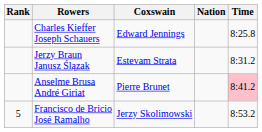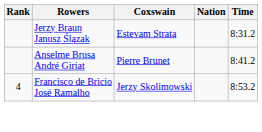- row: Charles Kieffer Joseph Schauers | Edward Jennings | 8:25.8
Anselme Brusa André Giriat | Time: pink background -> no background
Francisco de Bricio José Ramalho | Rank: 5 -> 4
